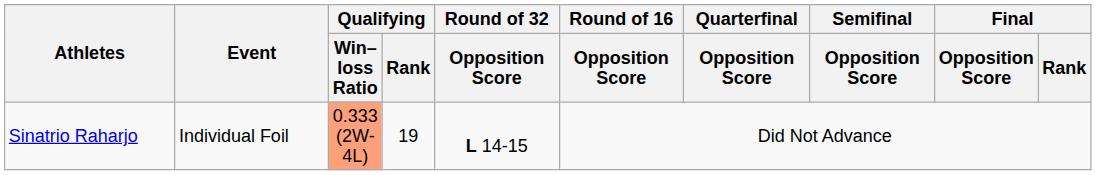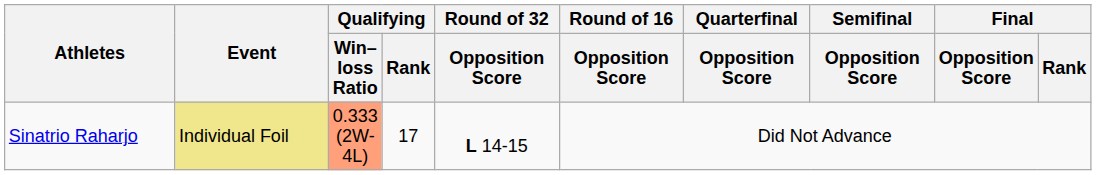Sinatrio Raharjo | Event: no background -> khaki background
Sinatrio Raharjo | Qualifying / Rank: 19 -> 17
